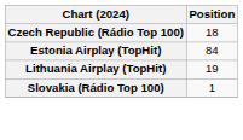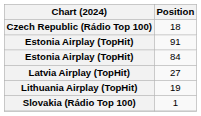+ row: Estonia Airplay (TopHit) | 91
+ row: Latvia Airplay (TopHit) | 27
